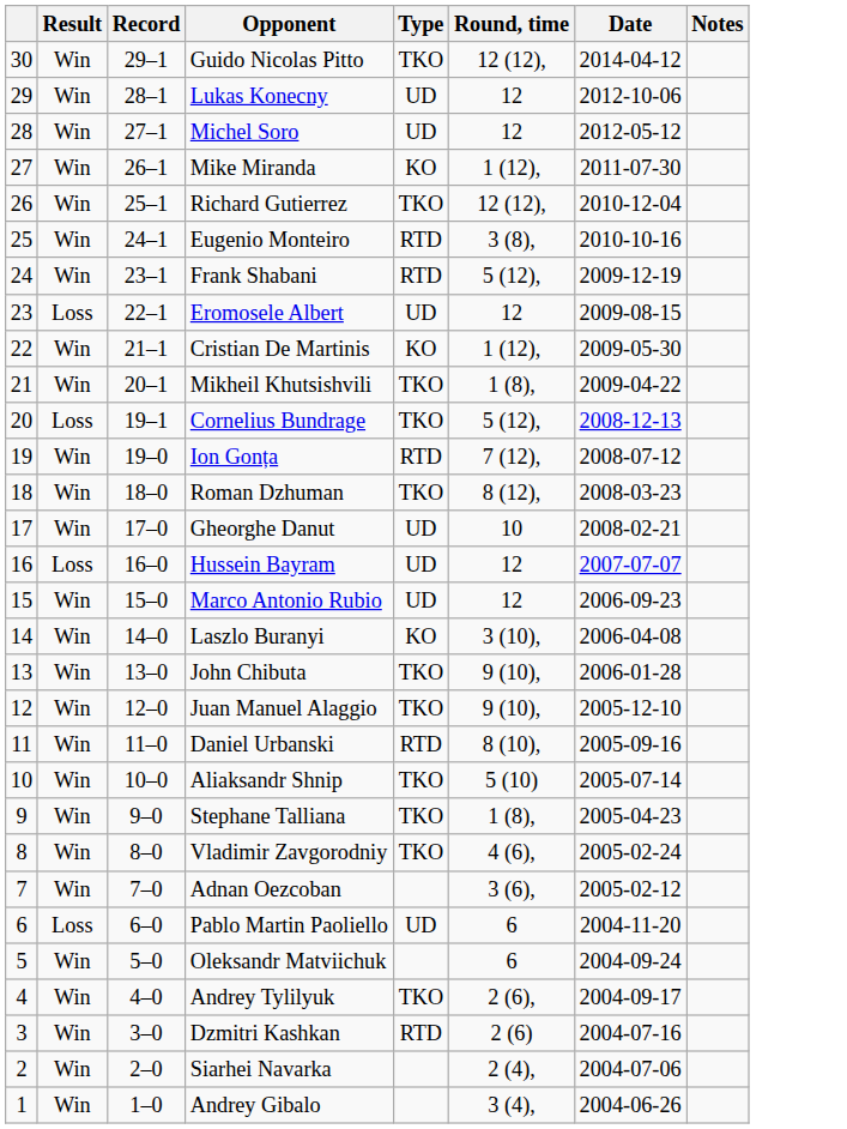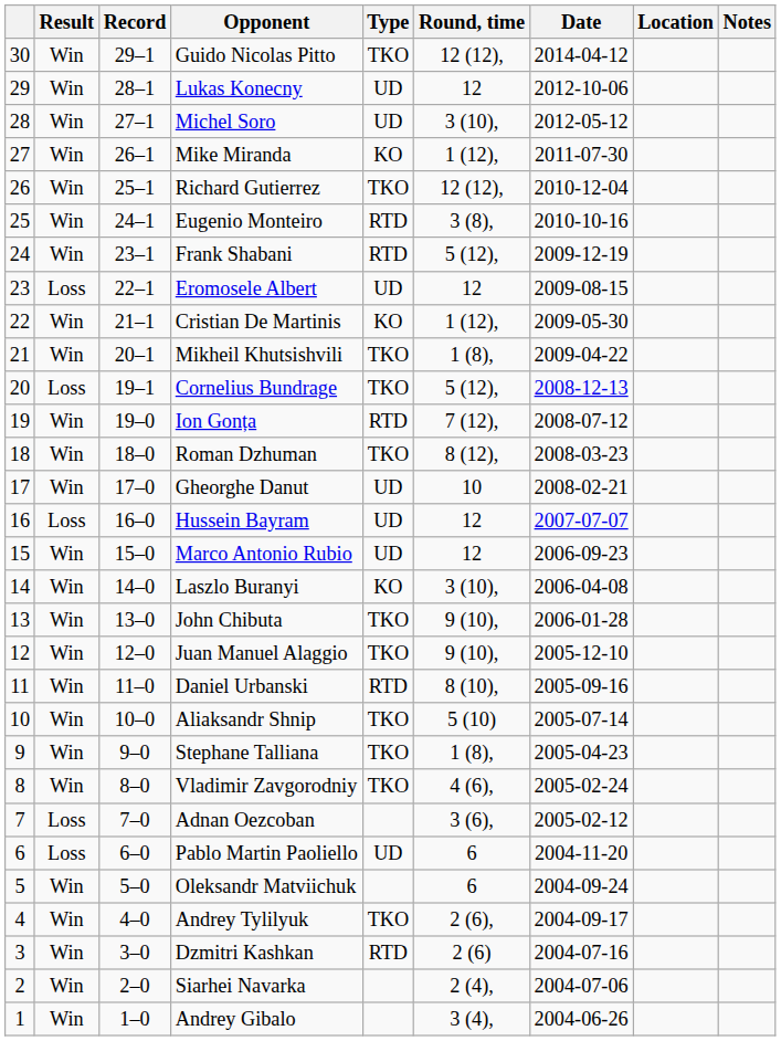+ column: Location
Michel Soro | Round, time: 12 -> 3 (10),
Adnan Oezcoban | Result: Win -> Loss
